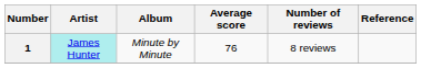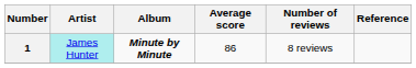1 | Album: normal -> bold
1 | Average score: 76 -> 86
